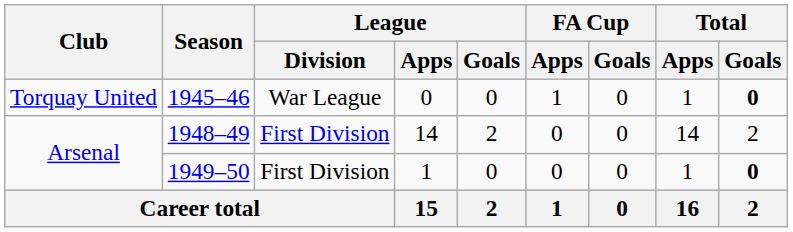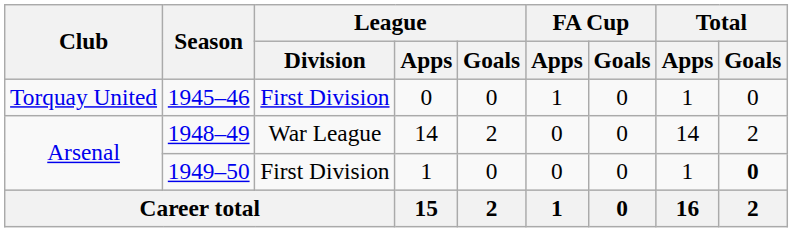1945–46 | League / Division: War League -> First Division
1945–46 | Total / Goals: bold -> normal
1948–49 | League / Division: First Division -> War League
